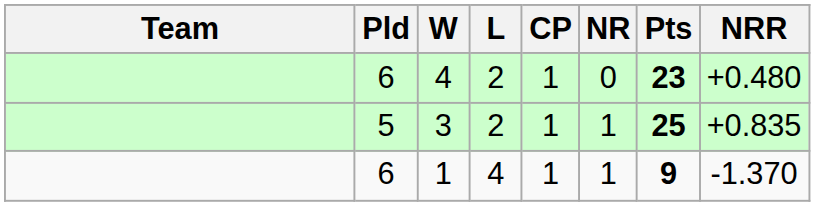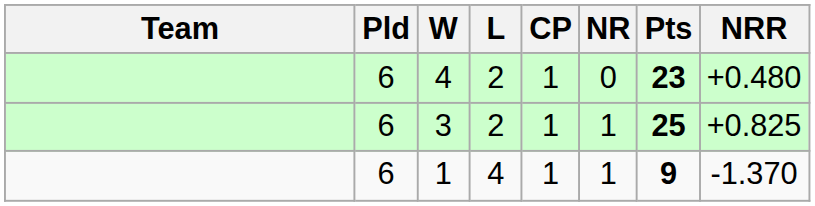3 | Pld: 5 -> 6
3 | NRR: +0.835 -> +0.825
